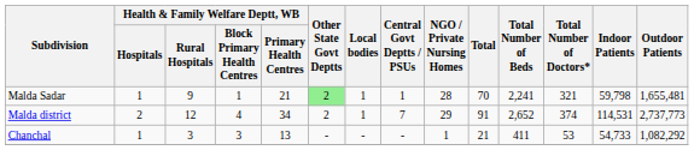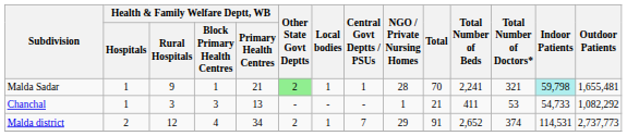Malda Sadar | Indoor Patients: no background -> paleturquoise background
rows swapped: Chanchal <-> Malda district
